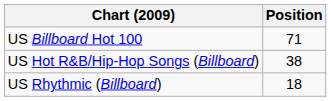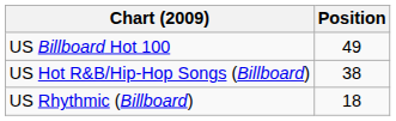US Billboard Hot 100 | Position: 71 -> 49
